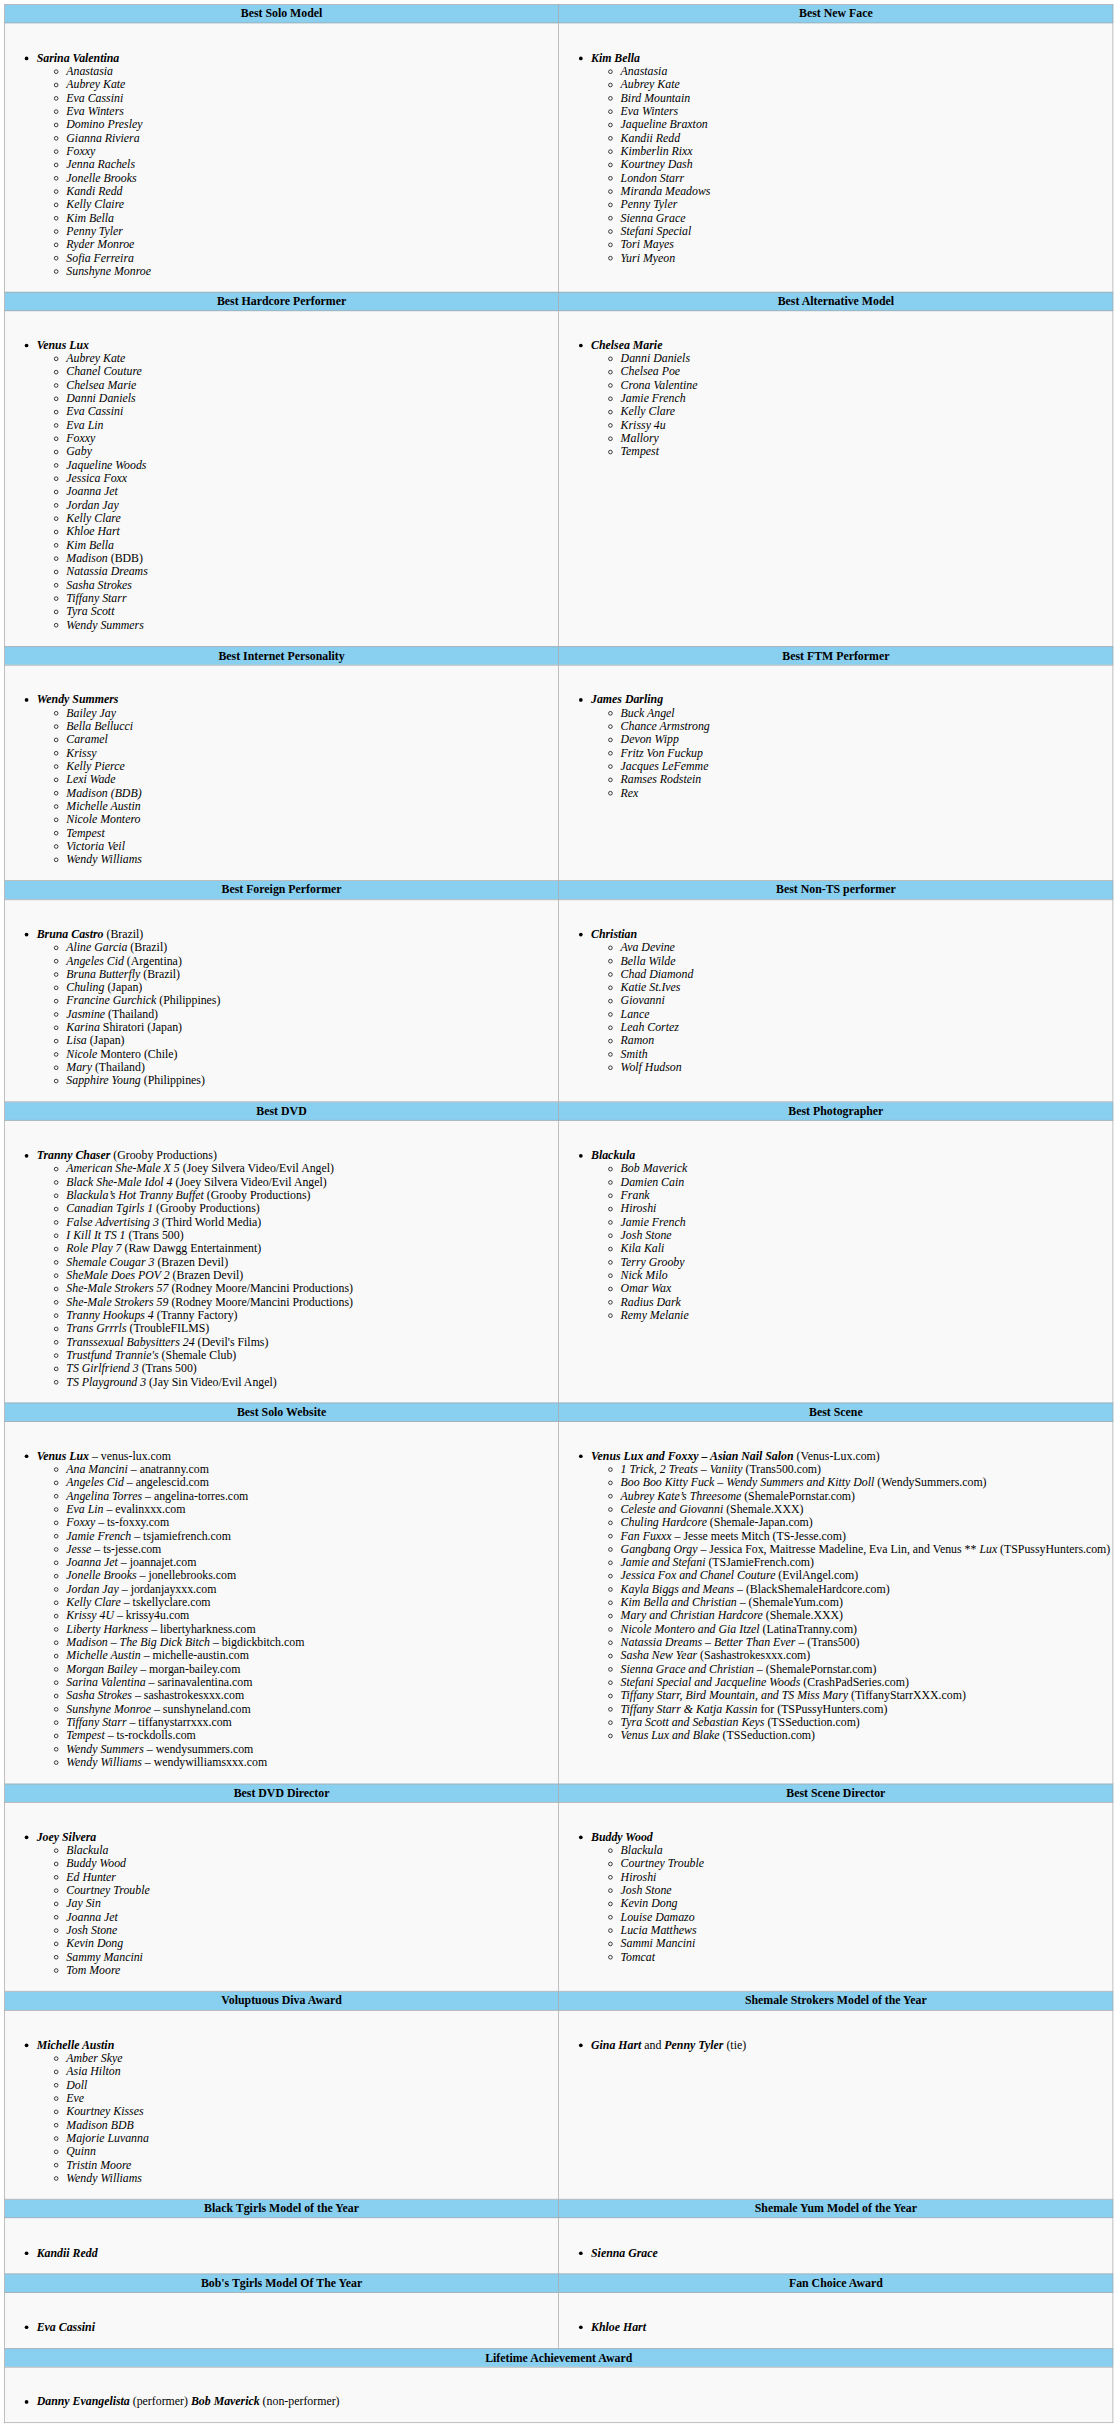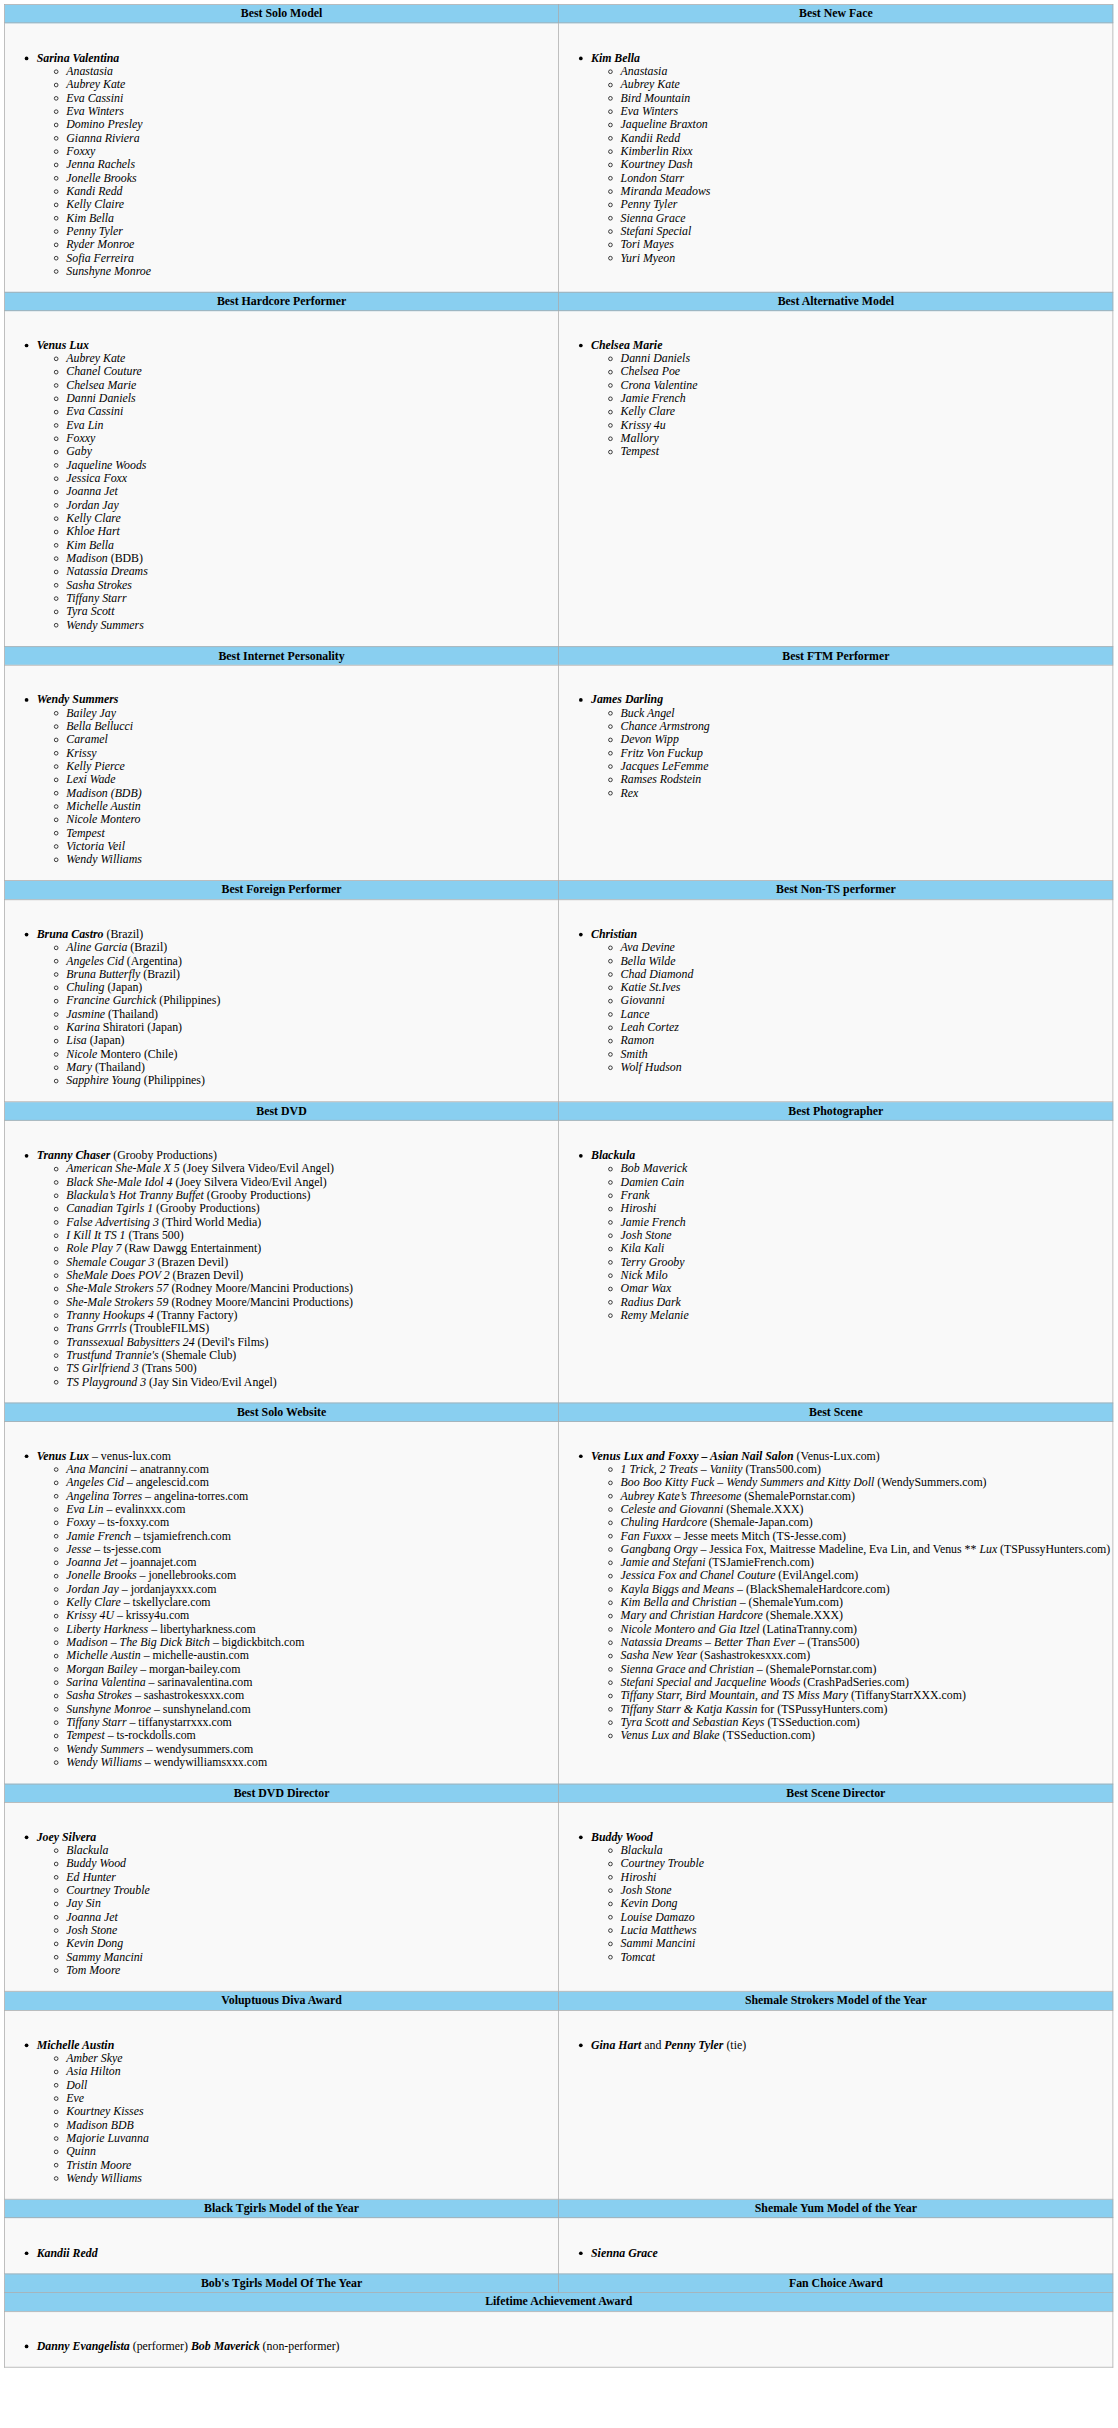- row: Eva Cassini | Khloe Hart
